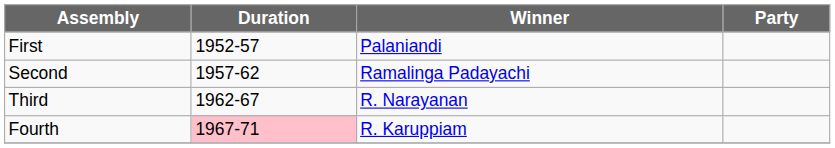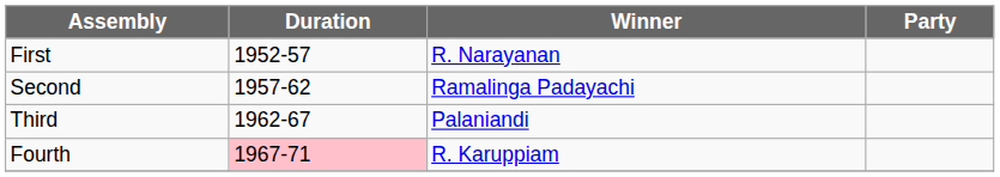First | Winner: Palaniandi -> R. Narayanan
Third | Winner: R. Narayanan -> Palaniandi
